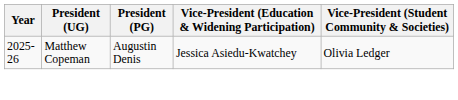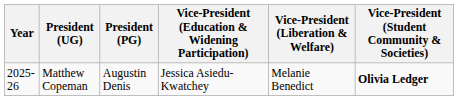+ column: Vice-President (Liberation & Welfare) | Melanie Benedict
Matthew Copeman | Vice-President (Student Community & Societies): normal -> bold
